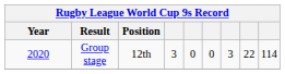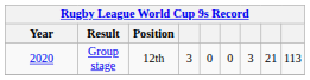Group stage | column 8: 22 -> 21
Group stage | column 9: 114 -> 113
